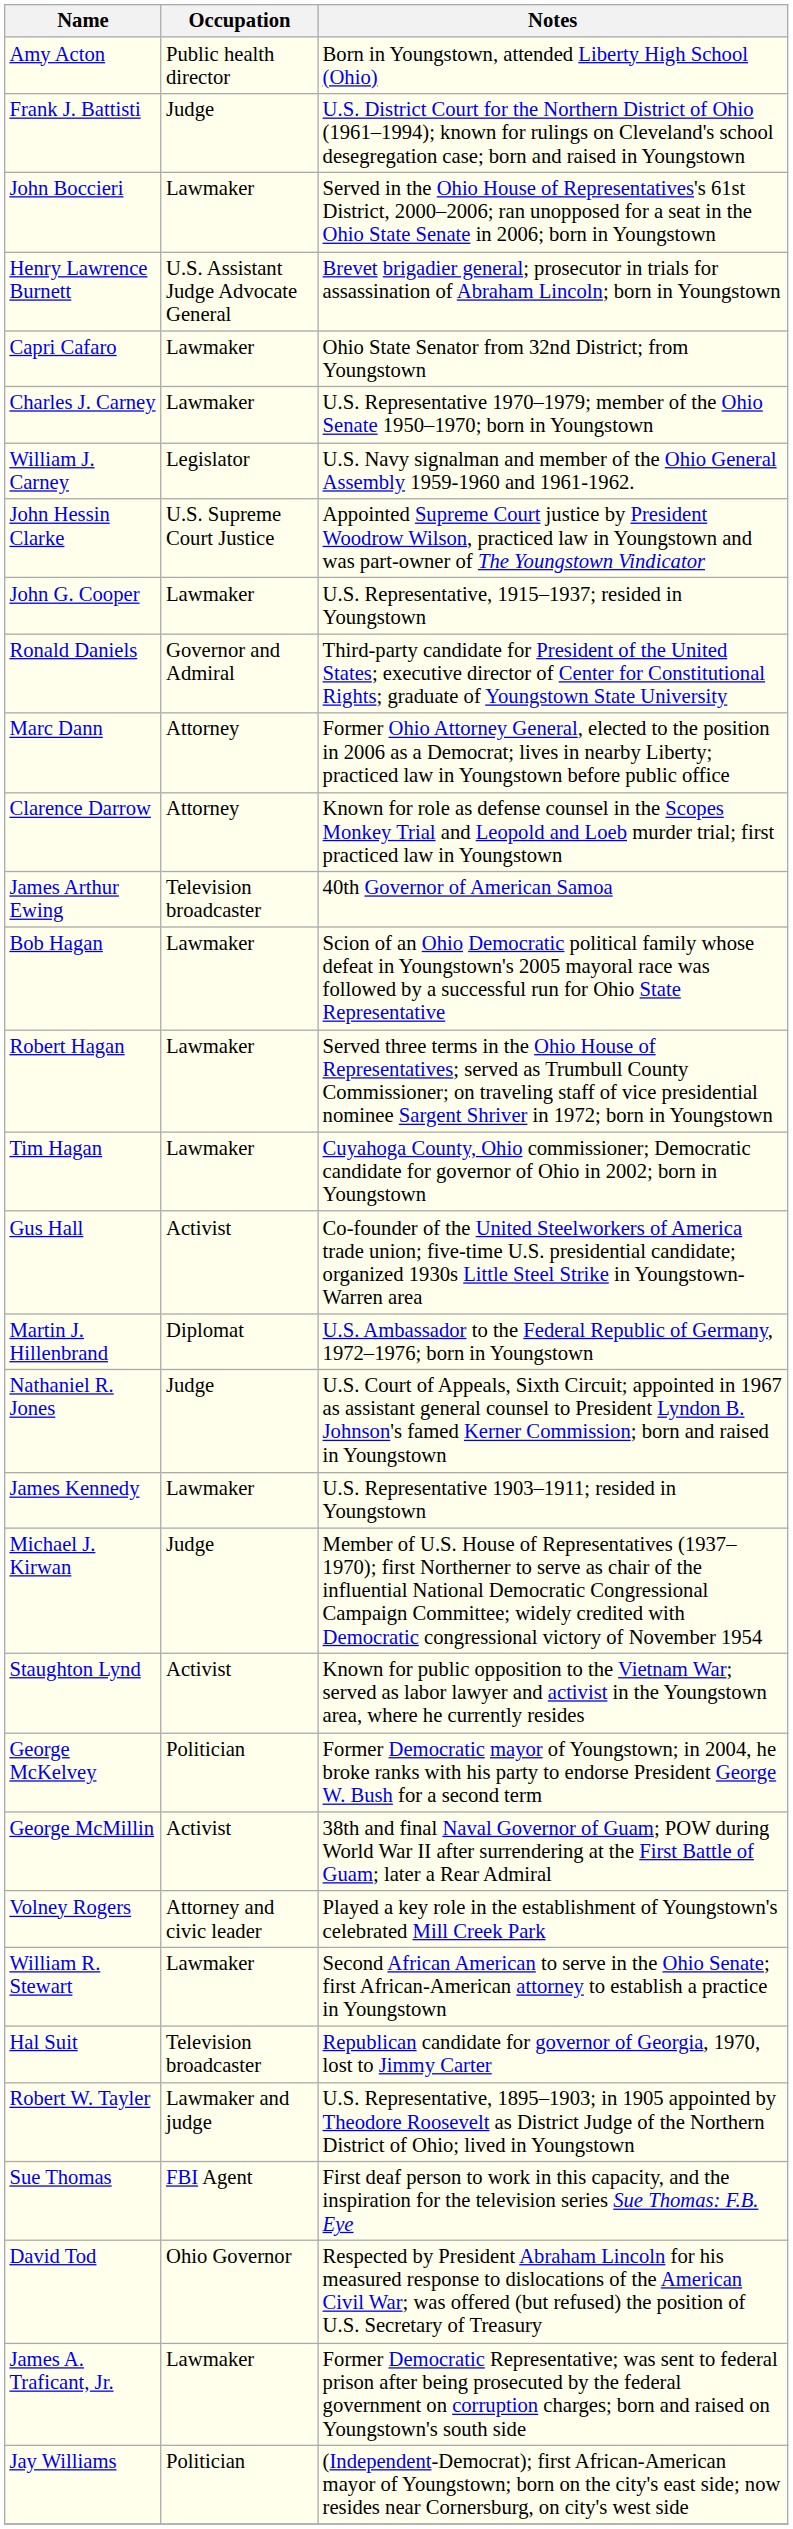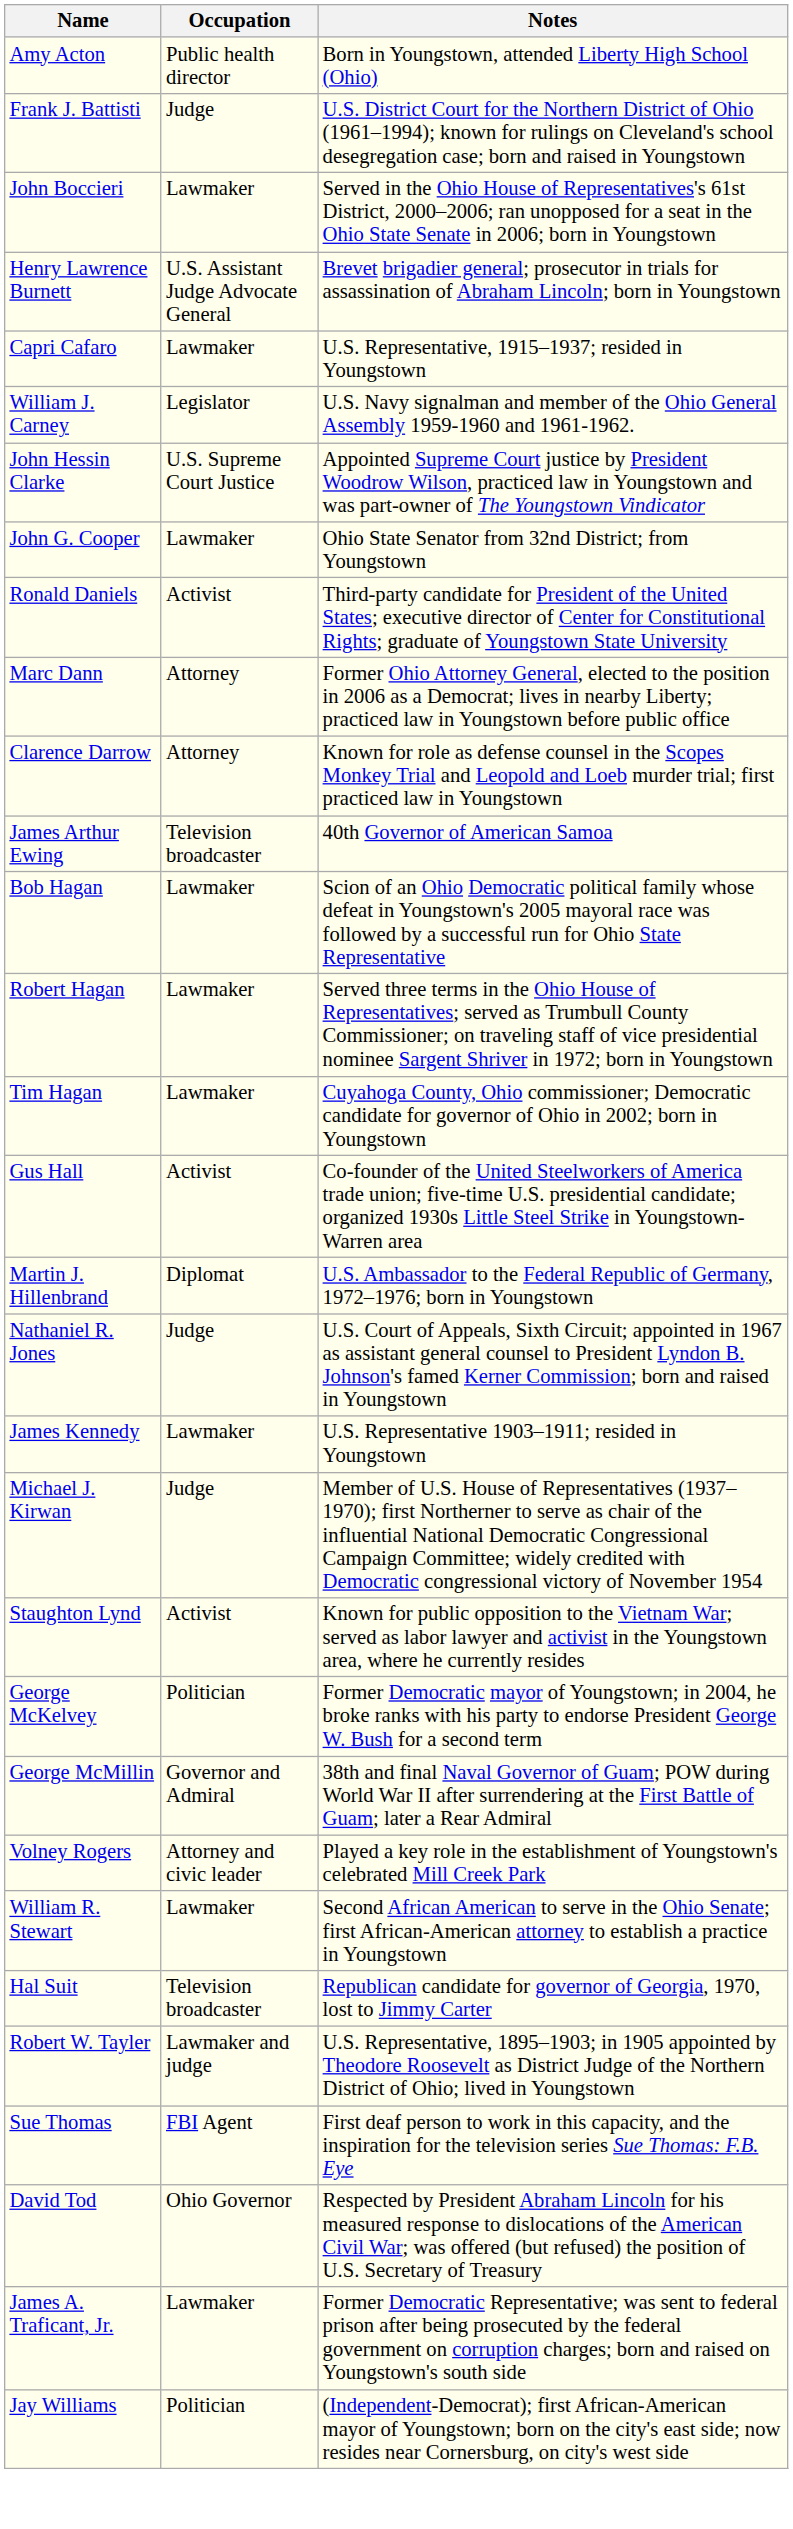Capri Cafaro | Notes: Ohio State Senator from 32nd District; from Youngstown -> U.S. Representative, 1915–1937; resided in Youngstown
- row: Charles J. Carney | Lawmaker | U.S. Representative 1970–1979; member of the Ohio Senate 1950–1970; born in Youngstown
John G. Cooper | Notes: U.S. Representative, 1915–1937; resided in Youngstown -> Ohio State Senator from 32nd District; from Youngstown
Ronald Daniels | Occupation: Governor and Admiral -> Activist
George McMillin | Occupation: Activist -> Governor and Admiral
